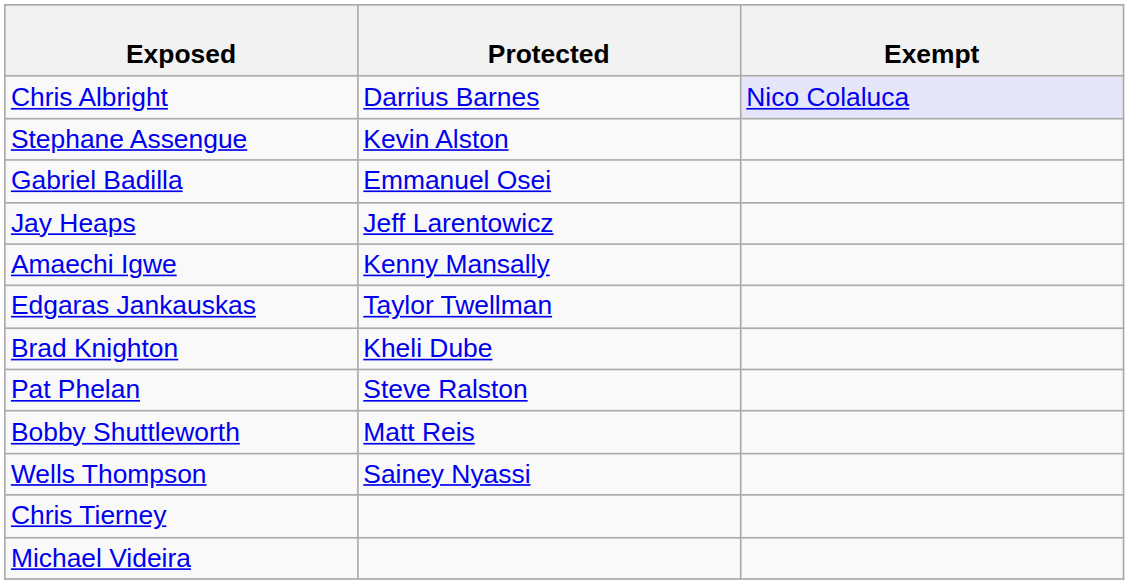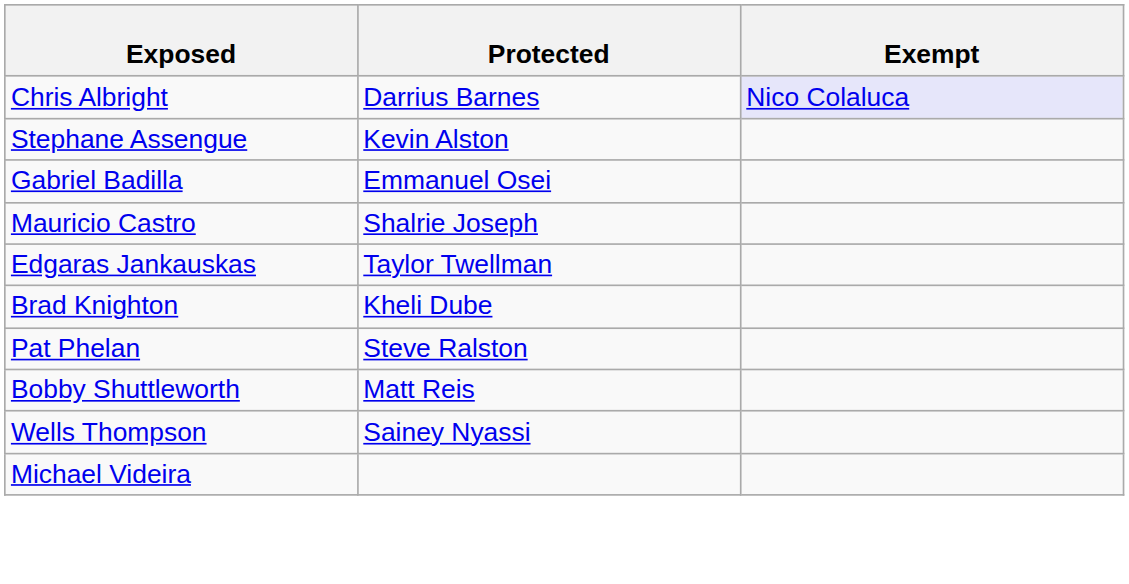+ row: Mauricio Castro | Shalrie Joseph
- row: Jay Heaps | Jeff Larentowicz
- row: Amaechi Igwe | Kenny Mansally
- row: Chris Tierney
